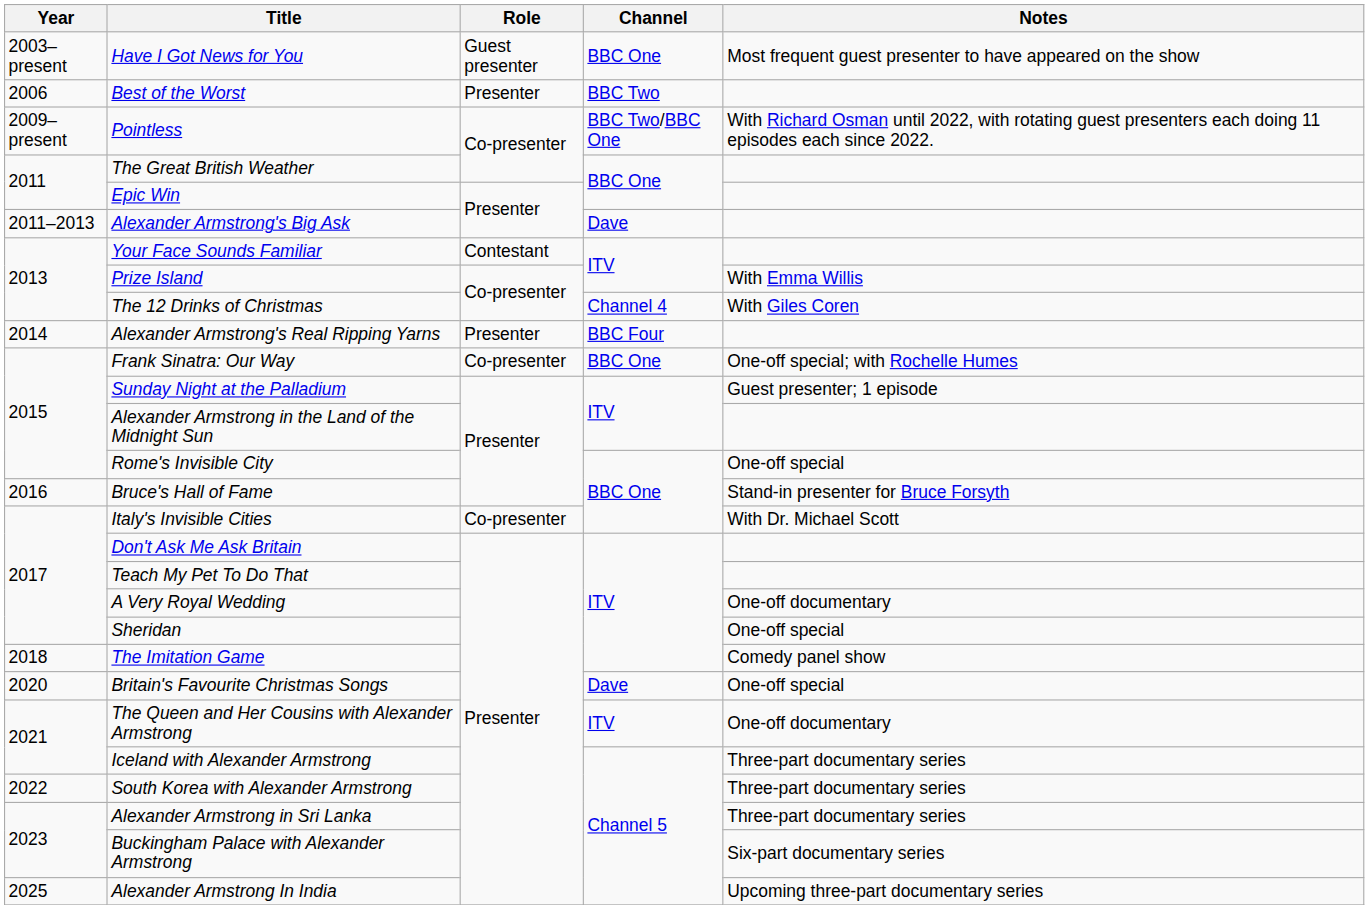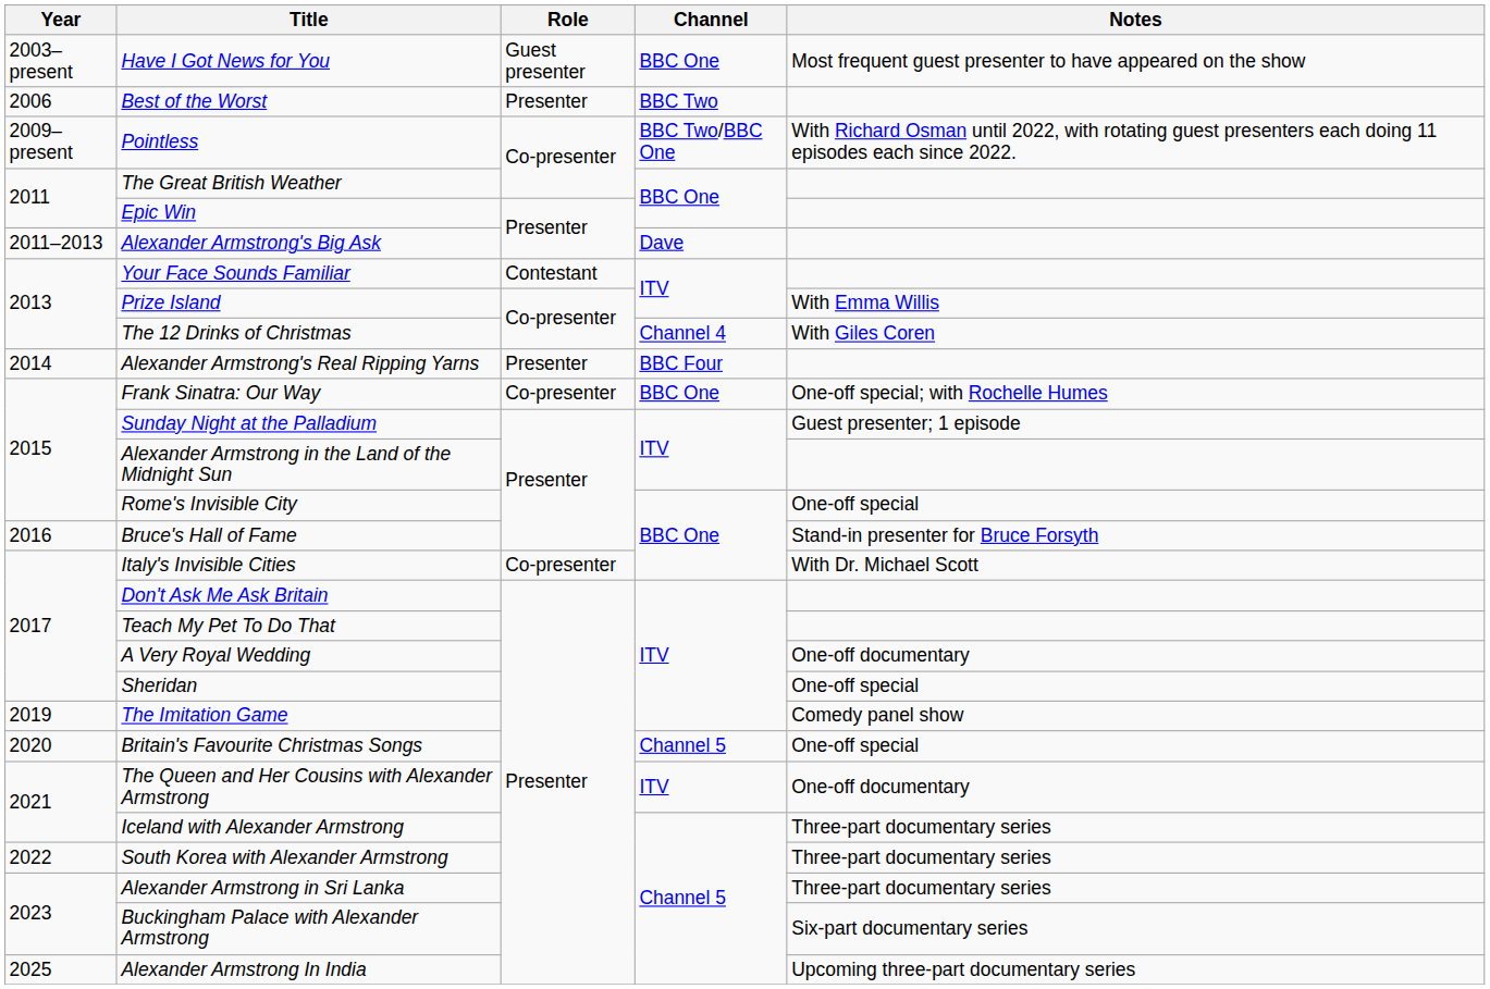The Imitation Game | Year: 2018 -> 2019
Britain's Favourite Christmas Songs | Channel: Dave -> Channel 5
